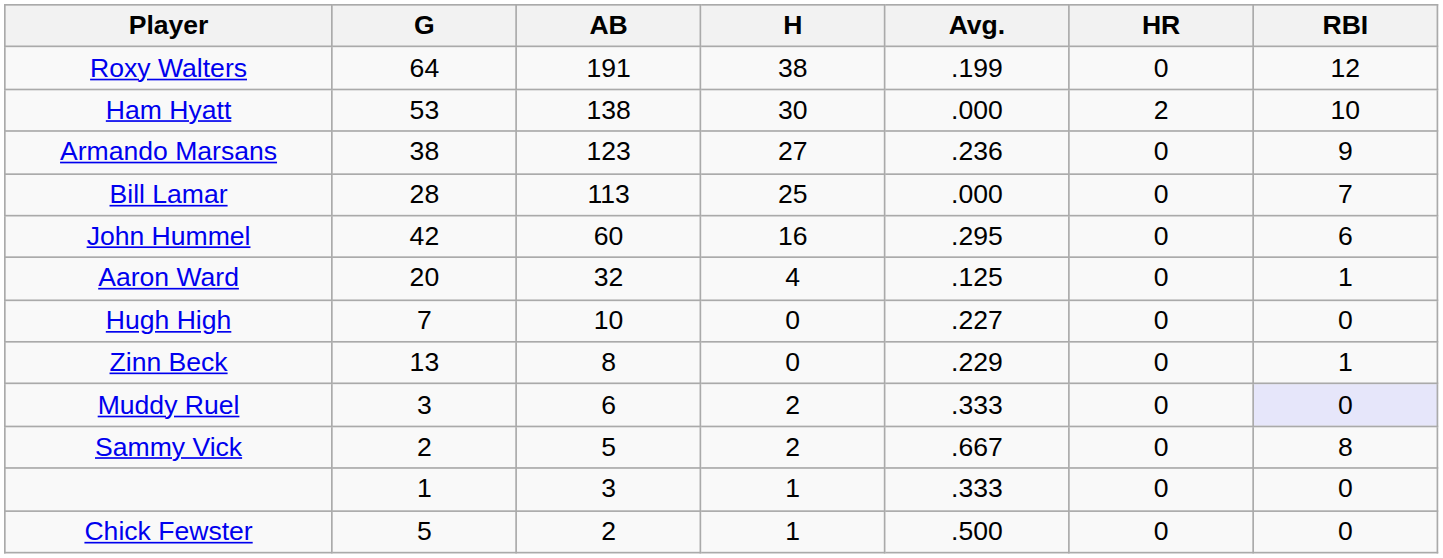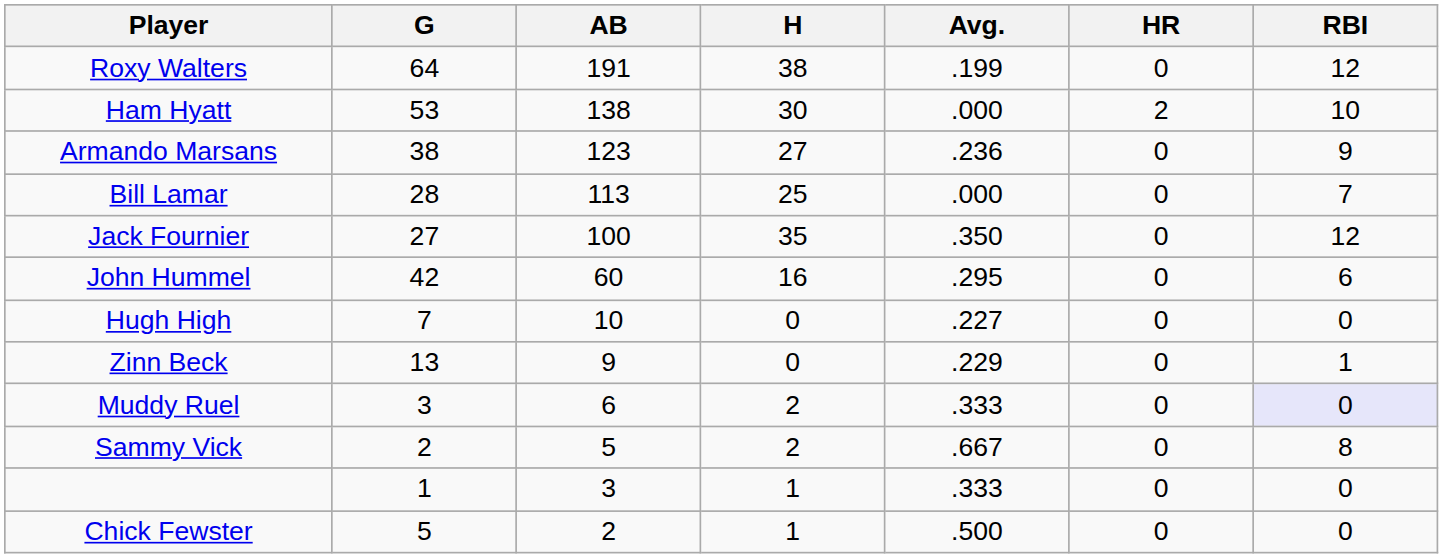+ row: Jack Fournier | 27 | 100 | 35 | .350 | 0 | 12
- row: Aaron Ward | 20 | 32 | 4 | .125 | 0 | 1
Zinn Beck | AB: 8 -> 9
